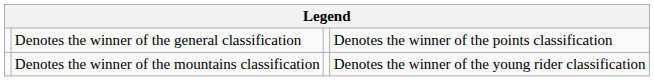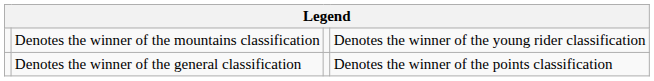rows swapped: Denotes the winner of the general classification <-> Denotes the winner of the mountains classification
